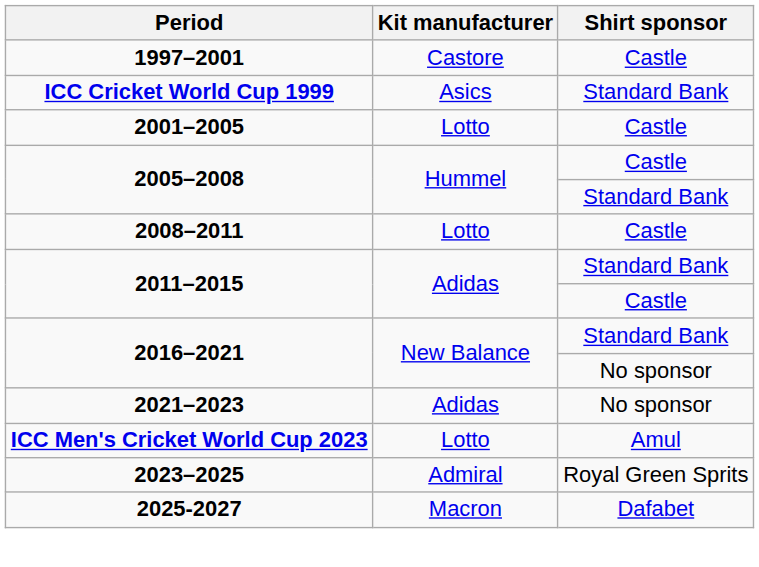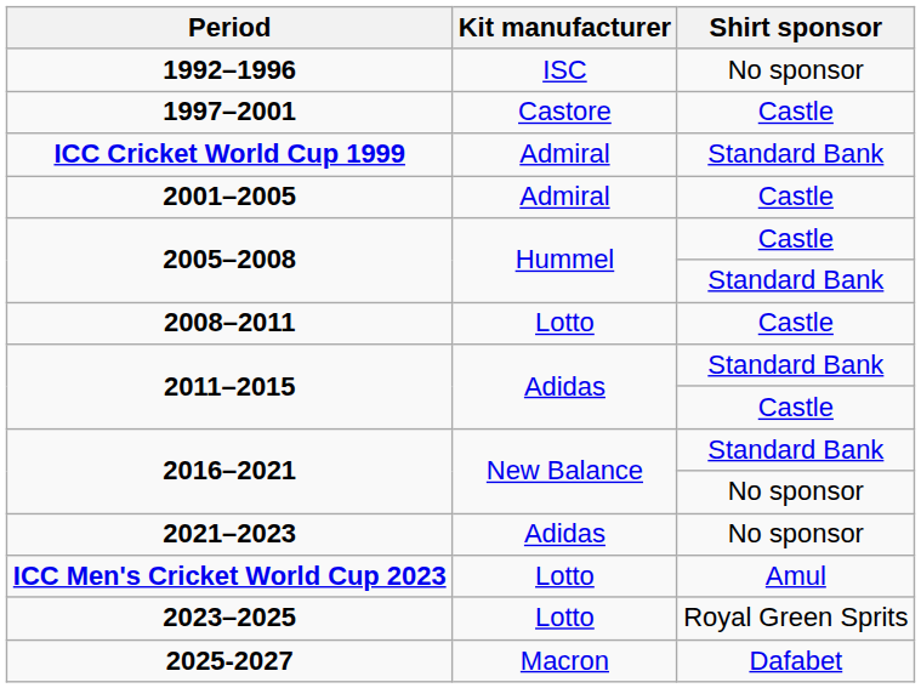+ row: 1992–1996 | ISC | No sponsor
ICC Cricket World Cup 1999 | Kit manufacturer: Asics -> Admiral
2001–2005 | Kit manufacturer: Lotto -> Admiral
2023–2025 | Kit manufacturer: Admiral -> Lotto
